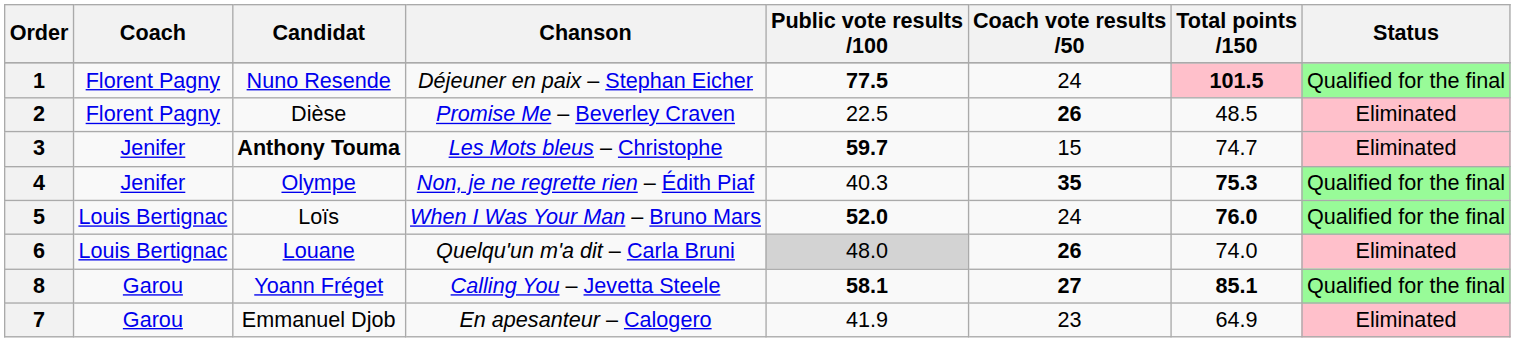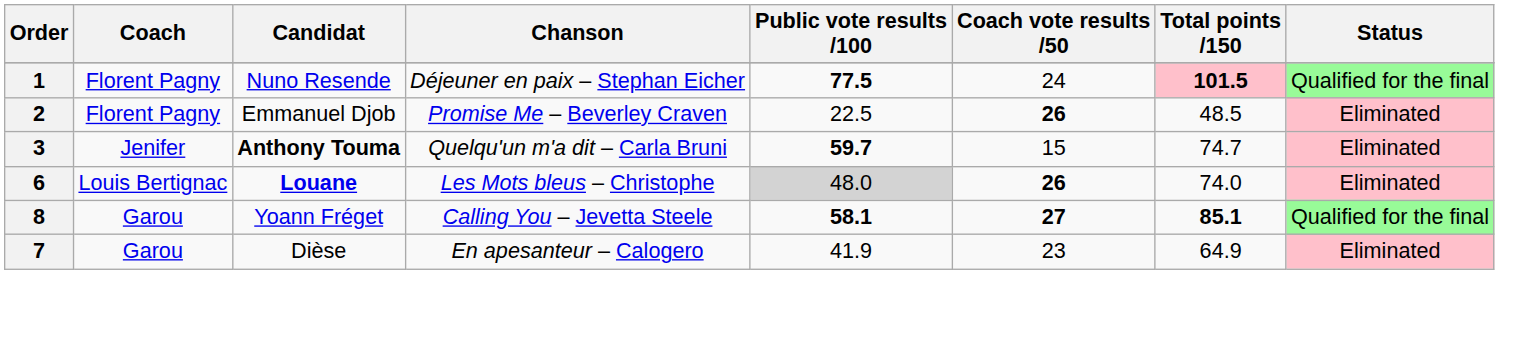2 | Candidat: Dièse -> Emmanuel Djob
3 | Chanson: Les Mots bleus – Christophe -> Quelqu'un m'a dit – Carla Bruni
- row: 4 | Jenifer | Olympe | Non, je ne regrette rien – Édith Piaf | 40.3 | 35 | 75.3 | Qualified for the final
- row: 5 | Louis Bertignac | Loïs | When I Was Your Man – Bruno Mars | 52.0 | 24 | 76.0 | Qualified for the final
6 | Candidat: normal -> bold
6 | Chanson: Quelqu'un m'a dit – Carla Bruni -> Les Mots bleus – Christophe
7 | Candidat: Emmanuel Djob -> Dièse
